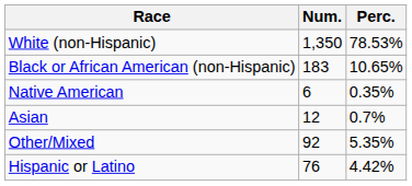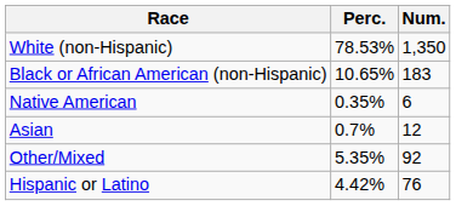columns swapped: Num. <-> Perc.
